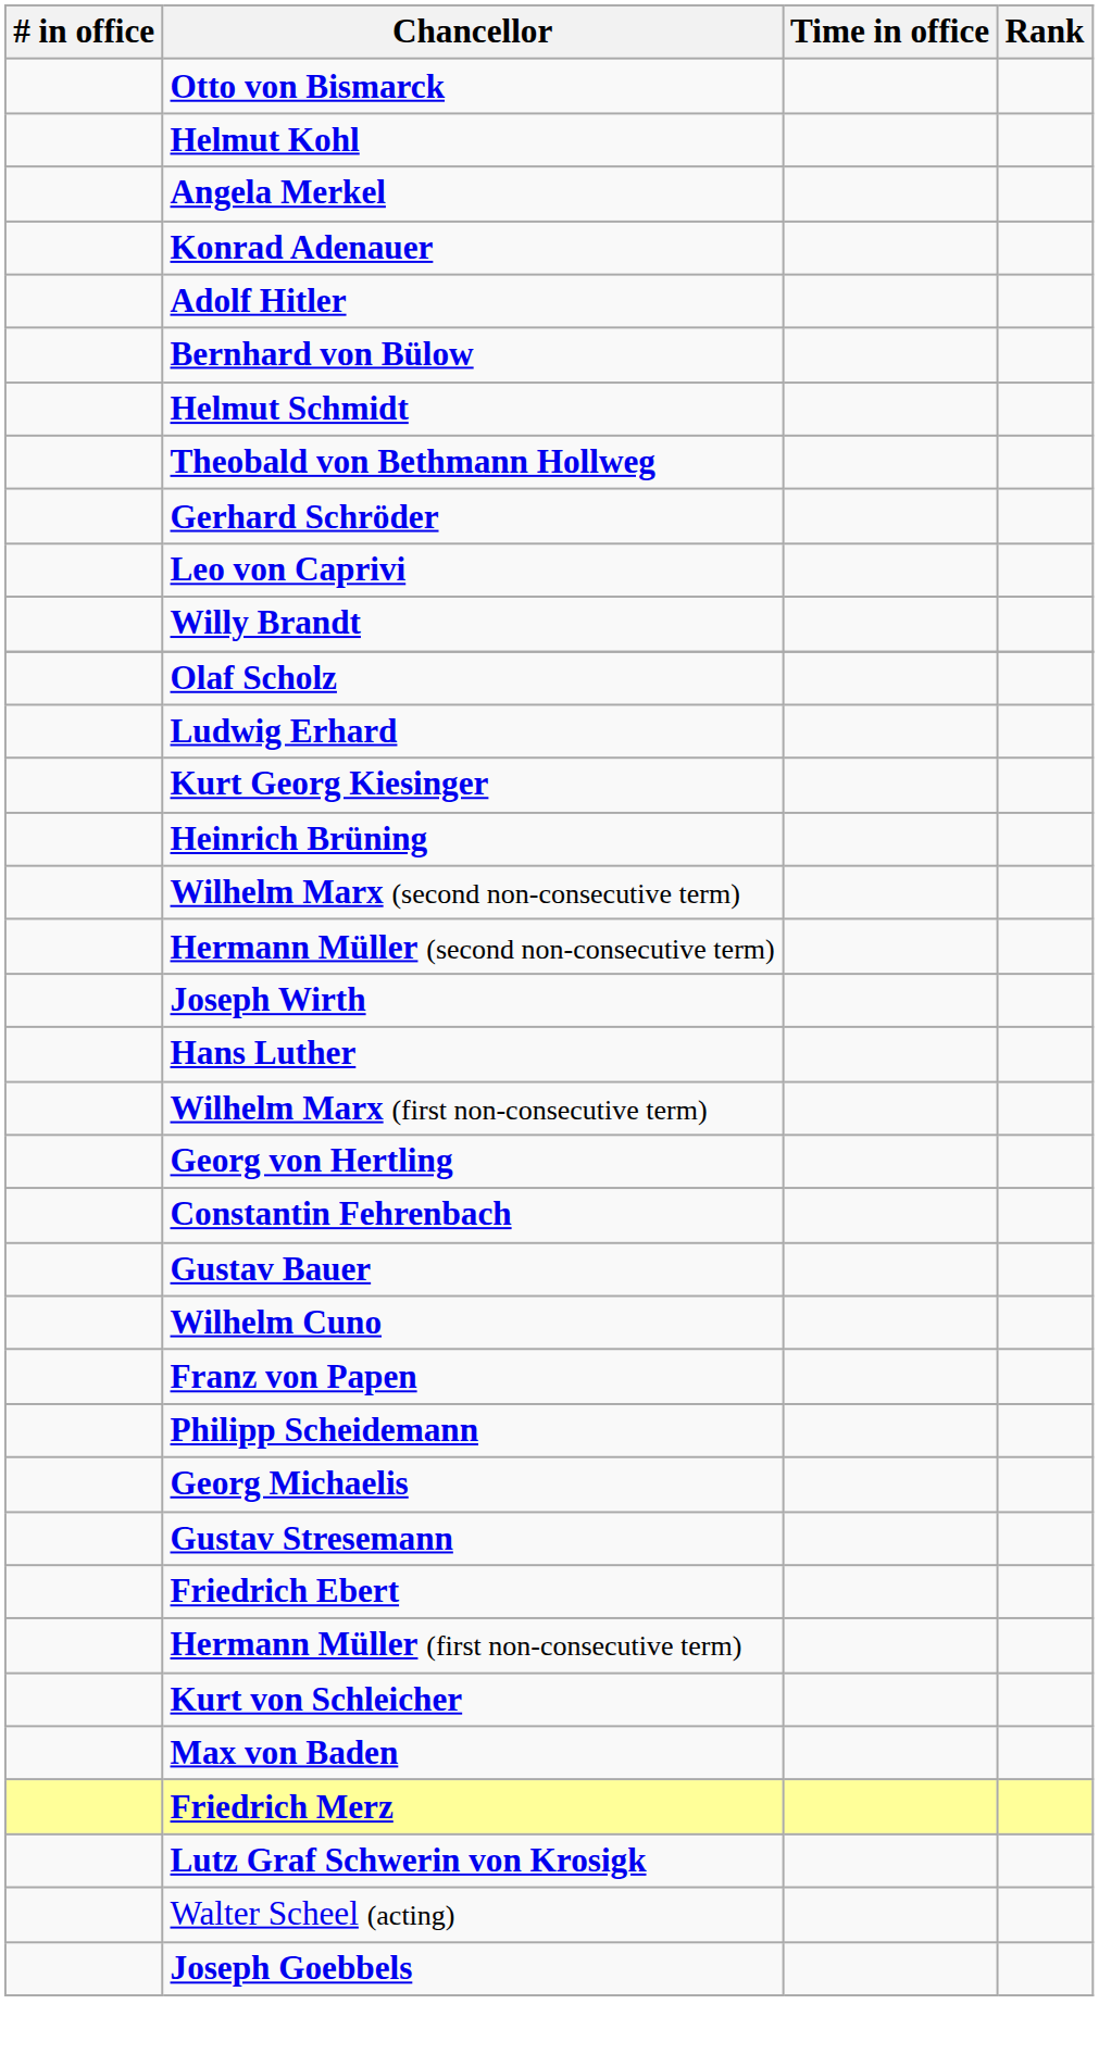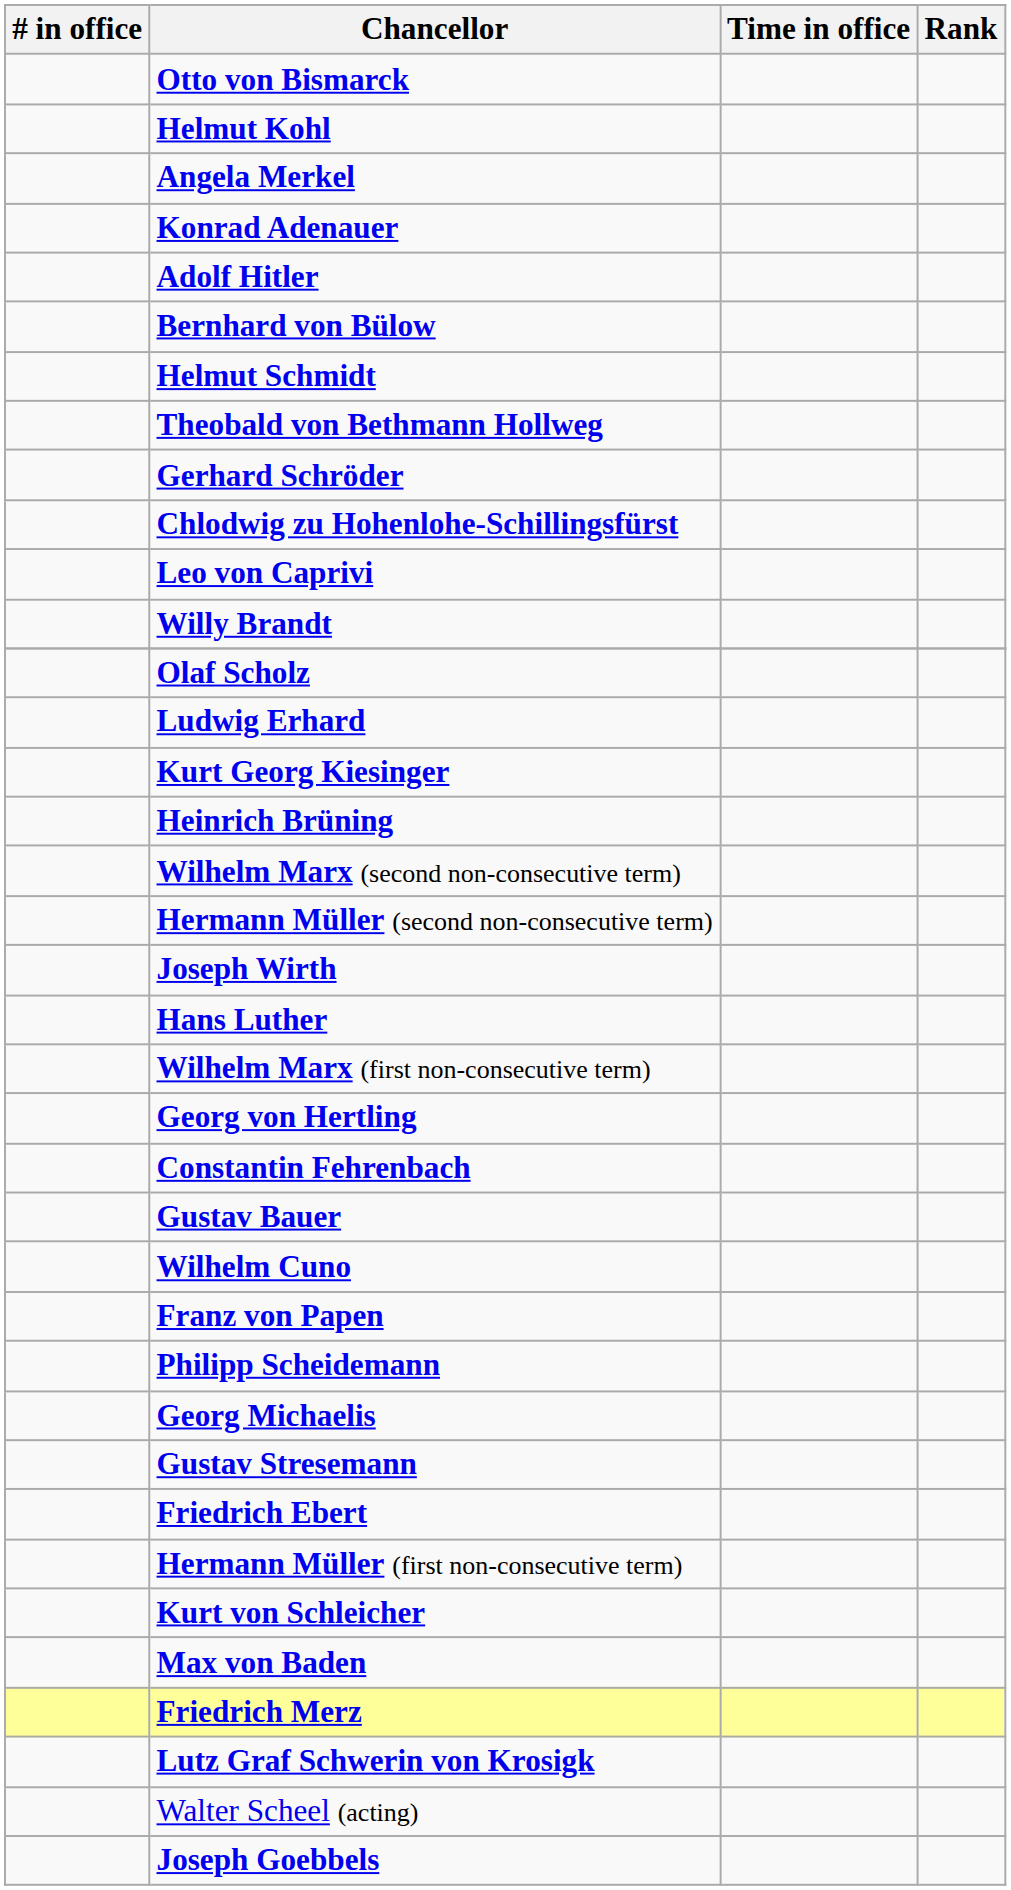+ row: Chlodwig zu Hohenlohe-Schillingsfürst
